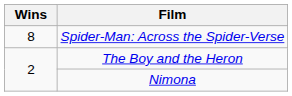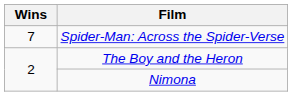Spider-Man: Across the Spider-Verse | Wins: 8 -> 7
